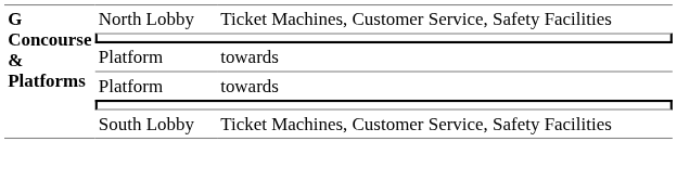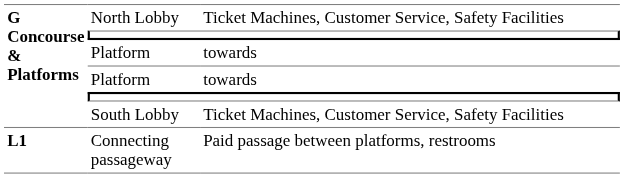+ row: L1 | Connecting passageway | Paid passage between platforms, restrooms
